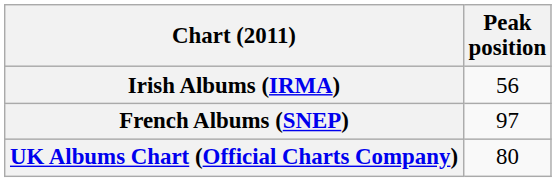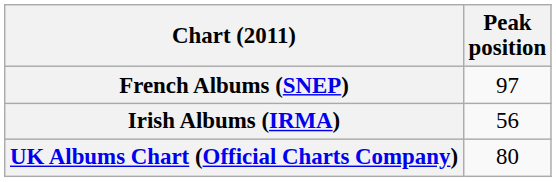rows swapped: French Albums (SNEP) <-> Irish Albums (IRMA)
